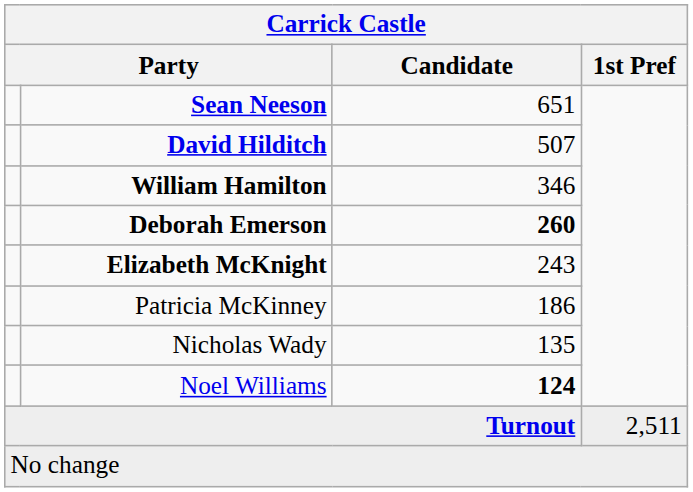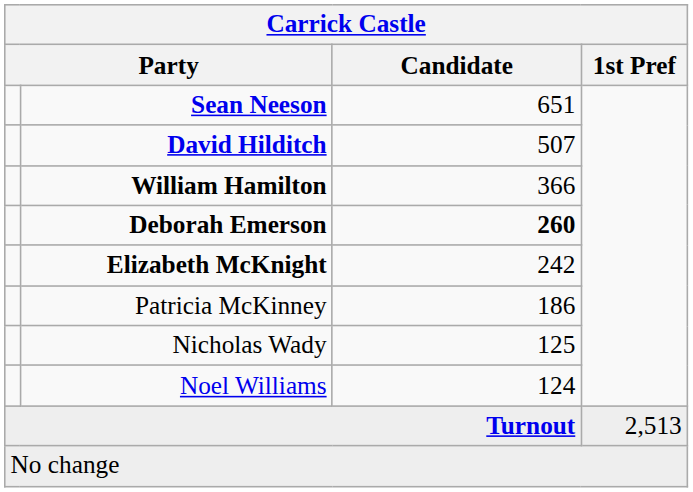William Hamilton | Candidate: 346 -> 366
Elizabeth McKnight | Candidate: 243 -> 242
Nicholas Wady | Candidate: 135 -> 125
Noel Williams | Candidate: bold -> normal
Turnout | 1st Pref: 2,511 -> 2,513
